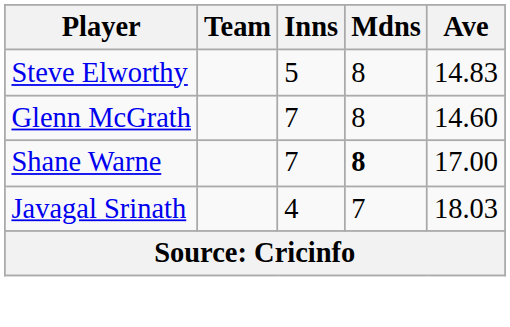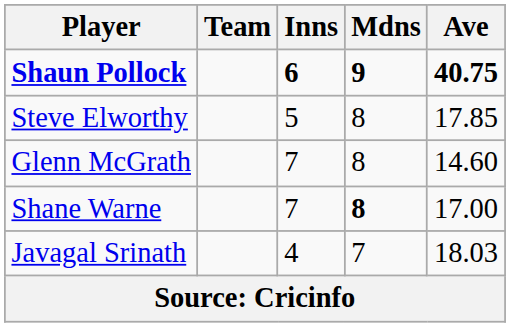+ row: Shaun Pollock | 6 | 9 | 40.75
Steve Elworthy | Ave: 14.83 -> 17.85
